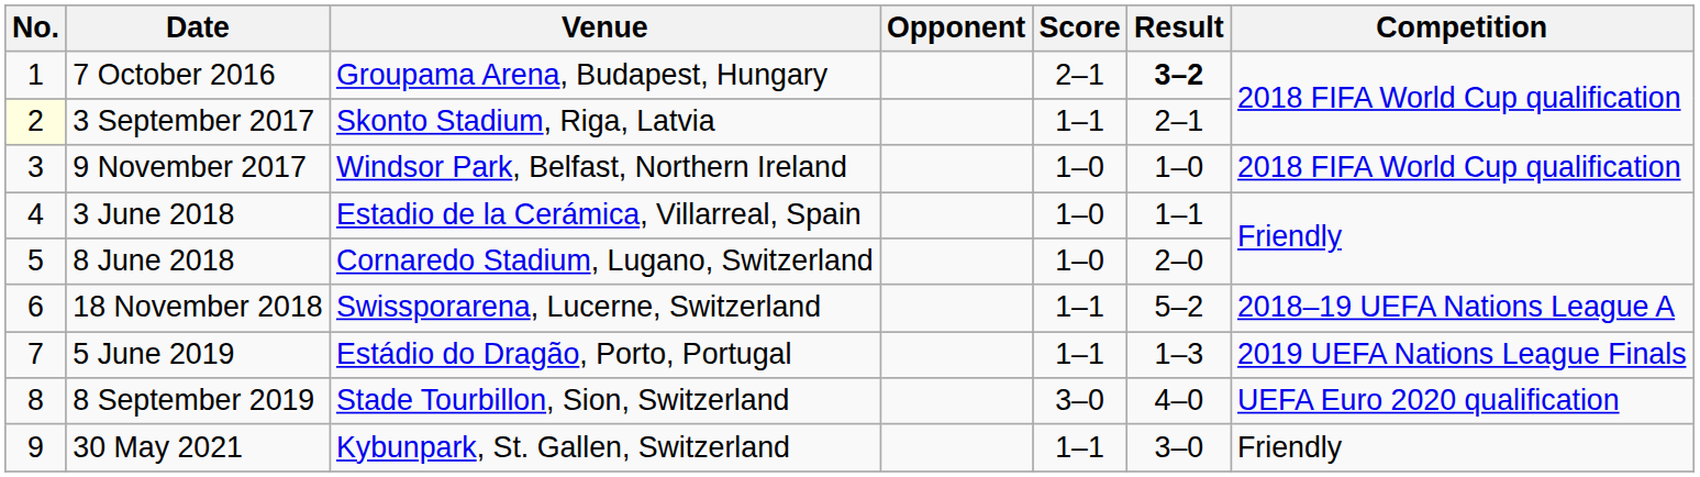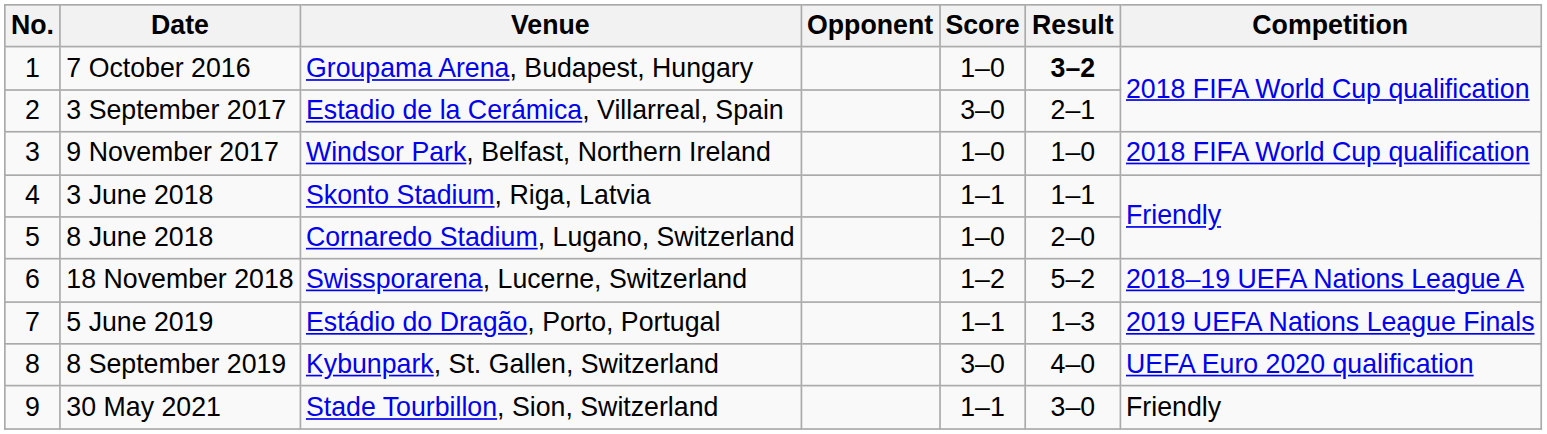7 October 2016 | Score: 2–1 -> 1–0
3 September 2017 | No.: lightyellow background -> no background
3 September 2017 | Venue: Skonto Stadium, Riga, Latvia -> Estadio de la Cerámica, Villarreal, Spain
3 September 2017 | Score: 1–1 -> 3–0
3 June 2018 | Venue: Estadio de la Cerámica, Villarreal, Spain -> Skonto Stadium, Riga, Latvia
3 June 2018 | Score: 1–0 -> 1–1
18 November 2018 | Score: 1–1 -> 1–2
8 September 2019 | Venue: Stade Tourbillon, Sion, Switzerland -> Kybunpark, St. Gallen, Switzerland
30 May 2021 | Venue: Kybunpark, St. Gallen, Switzerland -> Stade Tourbillon, Sion, Switzerland
